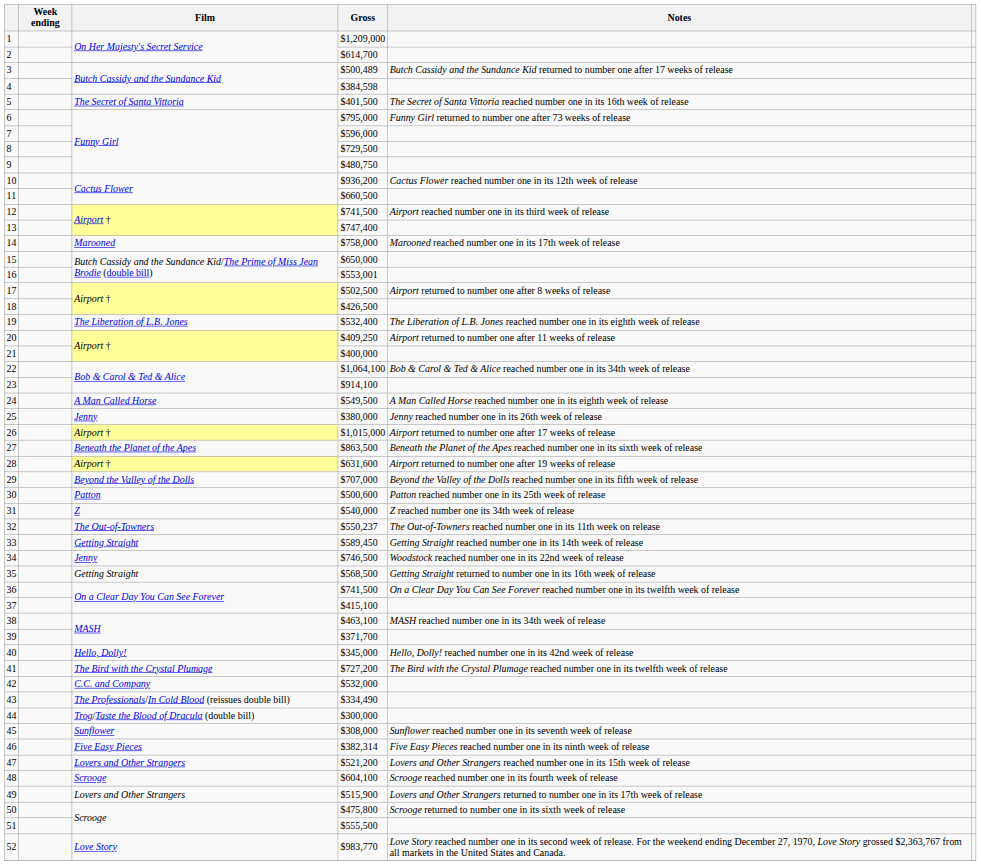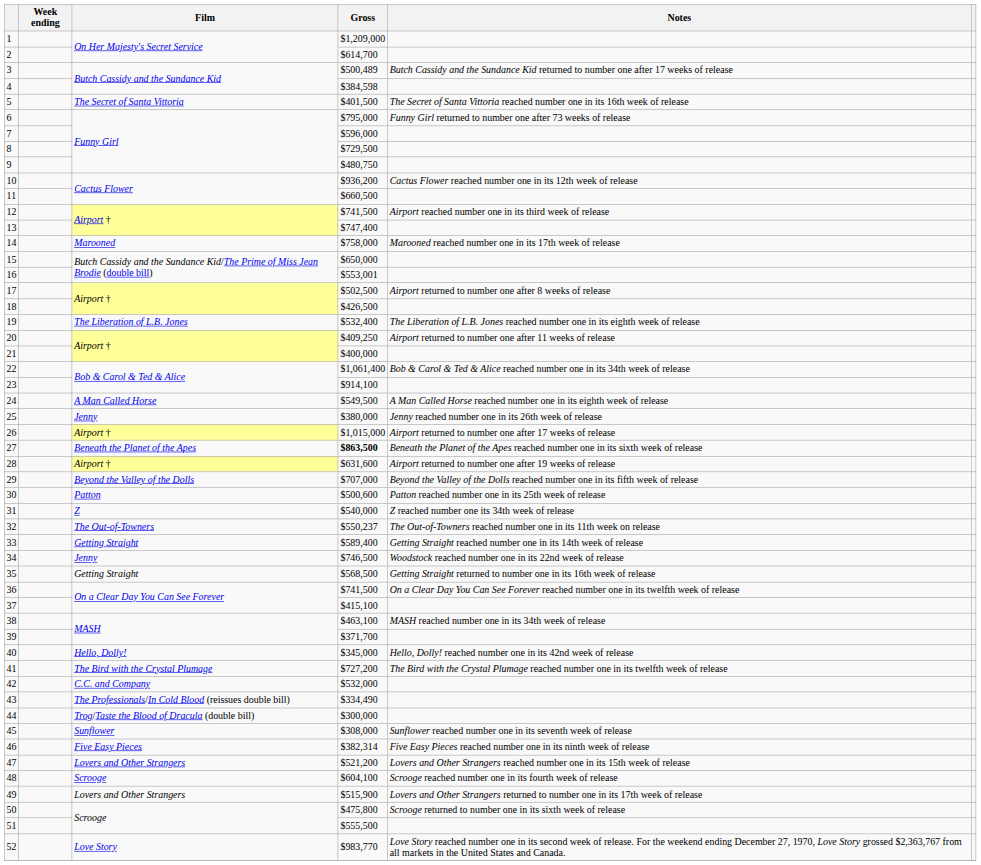22 | Gross: $1,064,100 -> $1,061,400
27 | Gross: normal -> bold
33 | Gross: $589,450 -> $589,400
